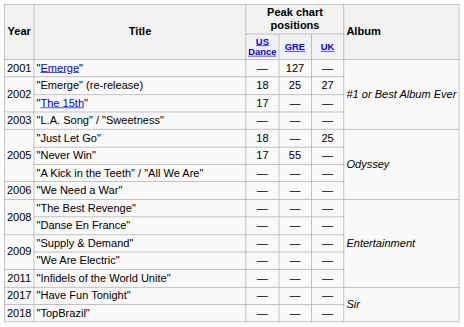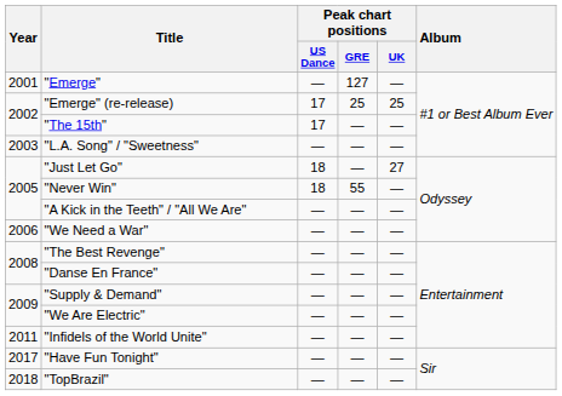"Emerge" (re-release) | Peak chart positions / US Dance: 18 -> 17
"Emerge" (re-release) | Peak chart positions / UK: 27 -> 25
"Just Let Go" | Peak chart positions / UK: 25 -> 27
"Never Win" | Peak chart positions / US Dance: 17 -> 18
